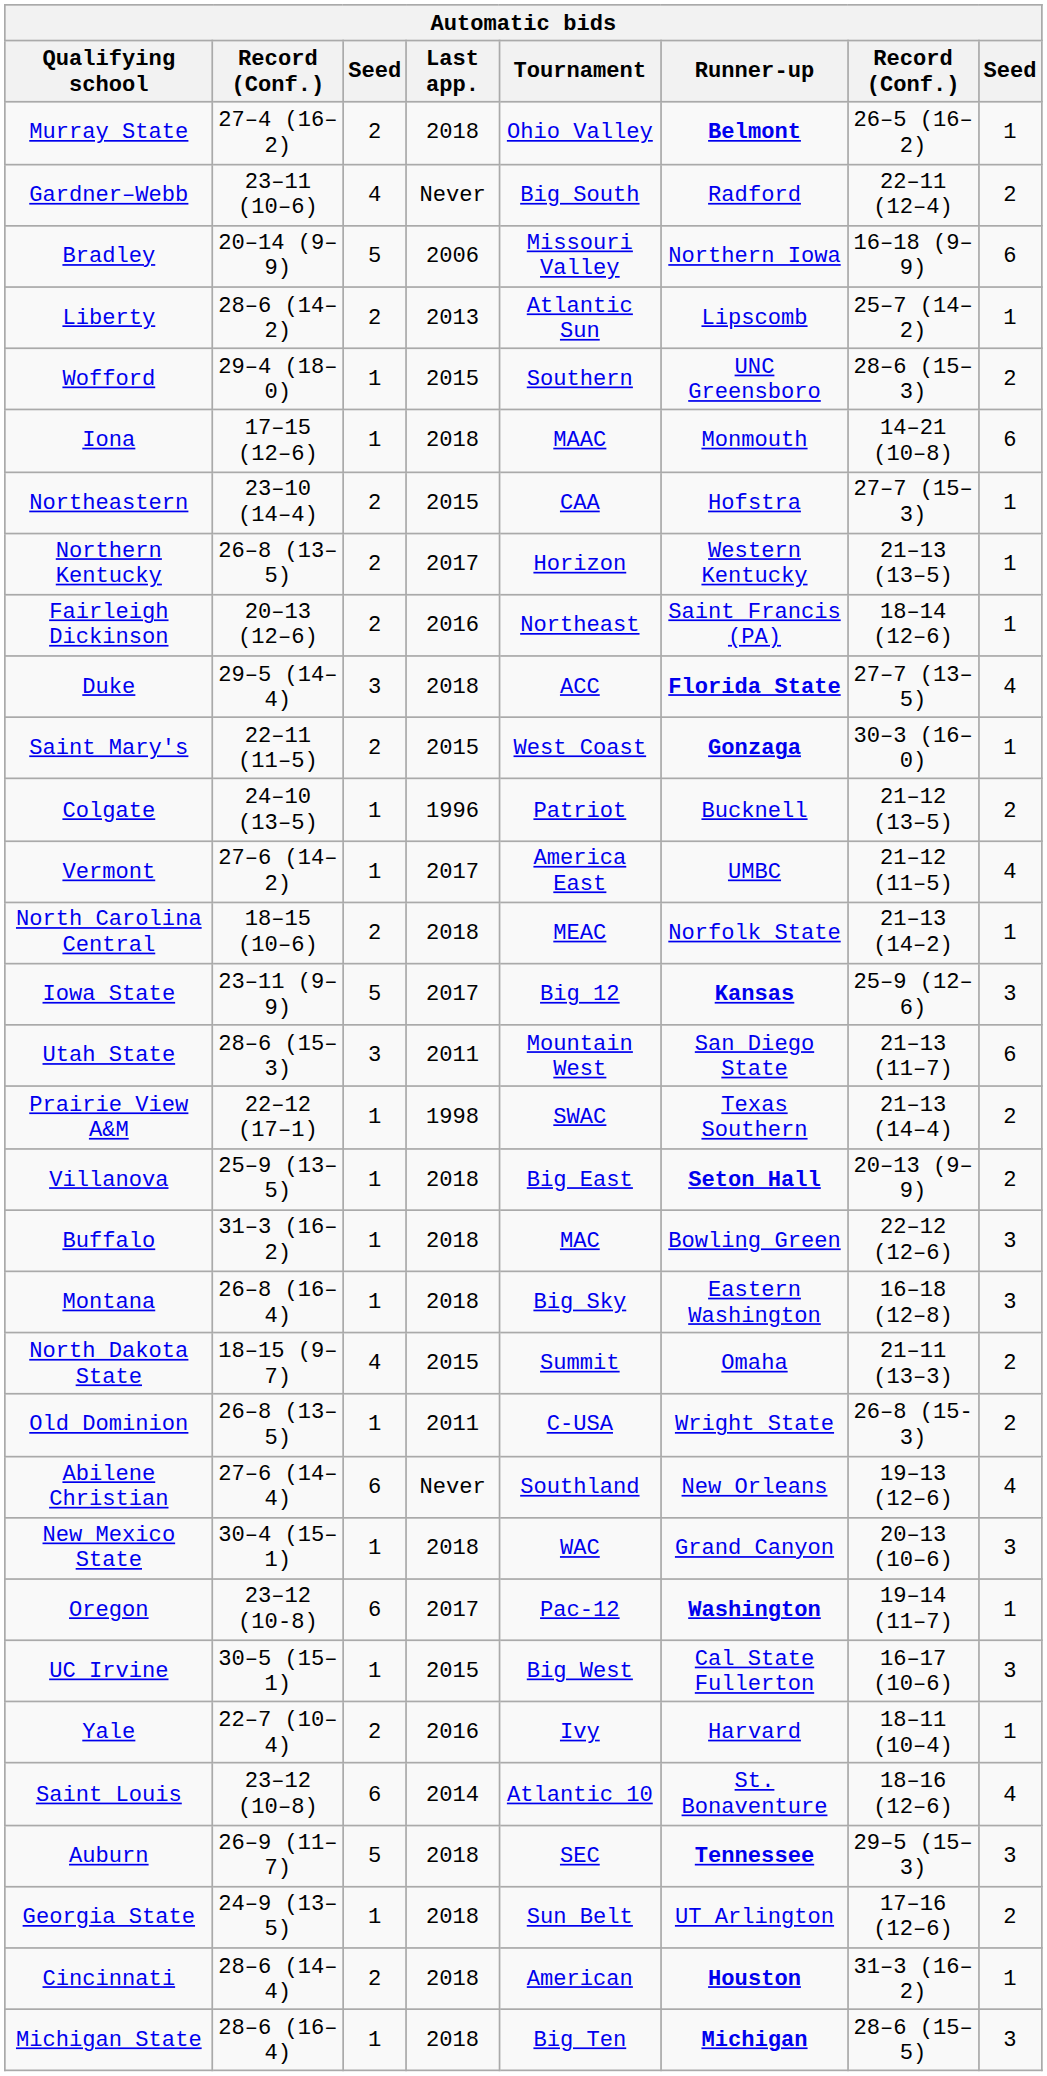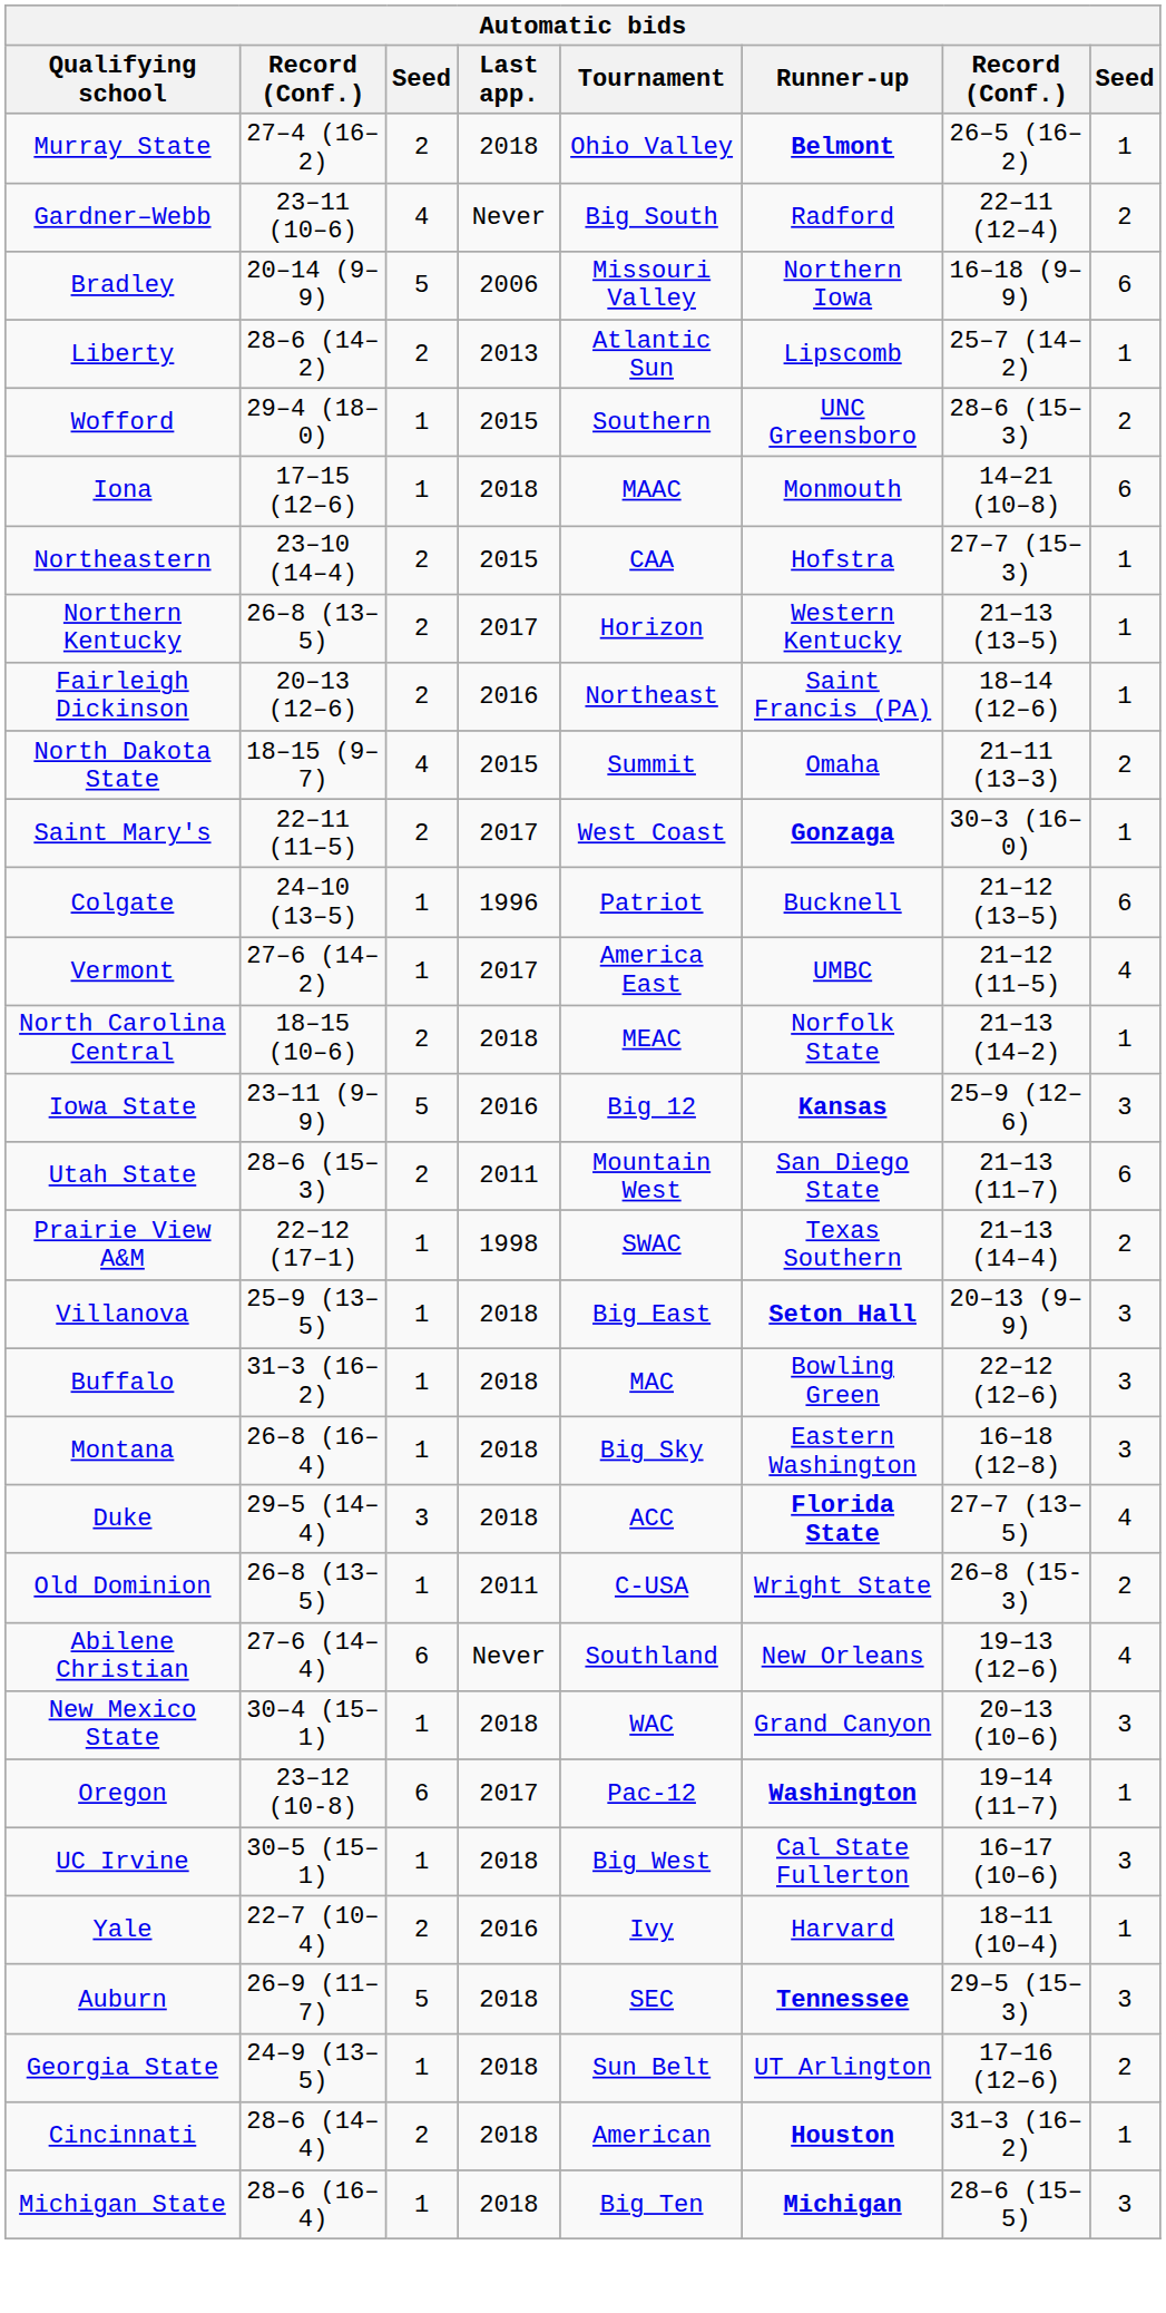rows swapped: North Dakota State <-> Duke
Saint Mary's | Last app.: 2015 -> 2017
Colgate | column 8: 2 -> 6
Iowa State | Last app.: 2017 -> 2016
Utah State | column 3: 3 -> 2
Villanova | column 8: 2 -> 3
UC Irvine | Last app.: 2015 -> 2018
- row: Saint Louis | 23–12 (10–8) | 6 | 2014 | Atlantic 10 | St. Bonaventure | 18–16 (12–6) | 4
